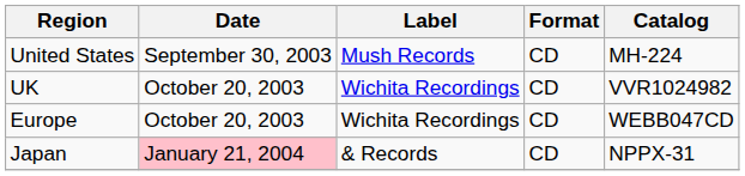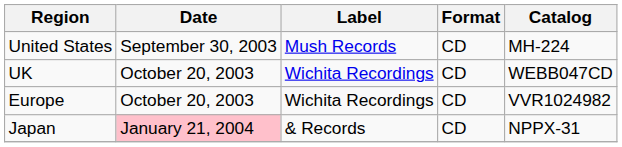UK | Catalog: VVR1024982 -> WEBB047CD
Europe | Catalog: WEBB047CD -> VVR1024982
